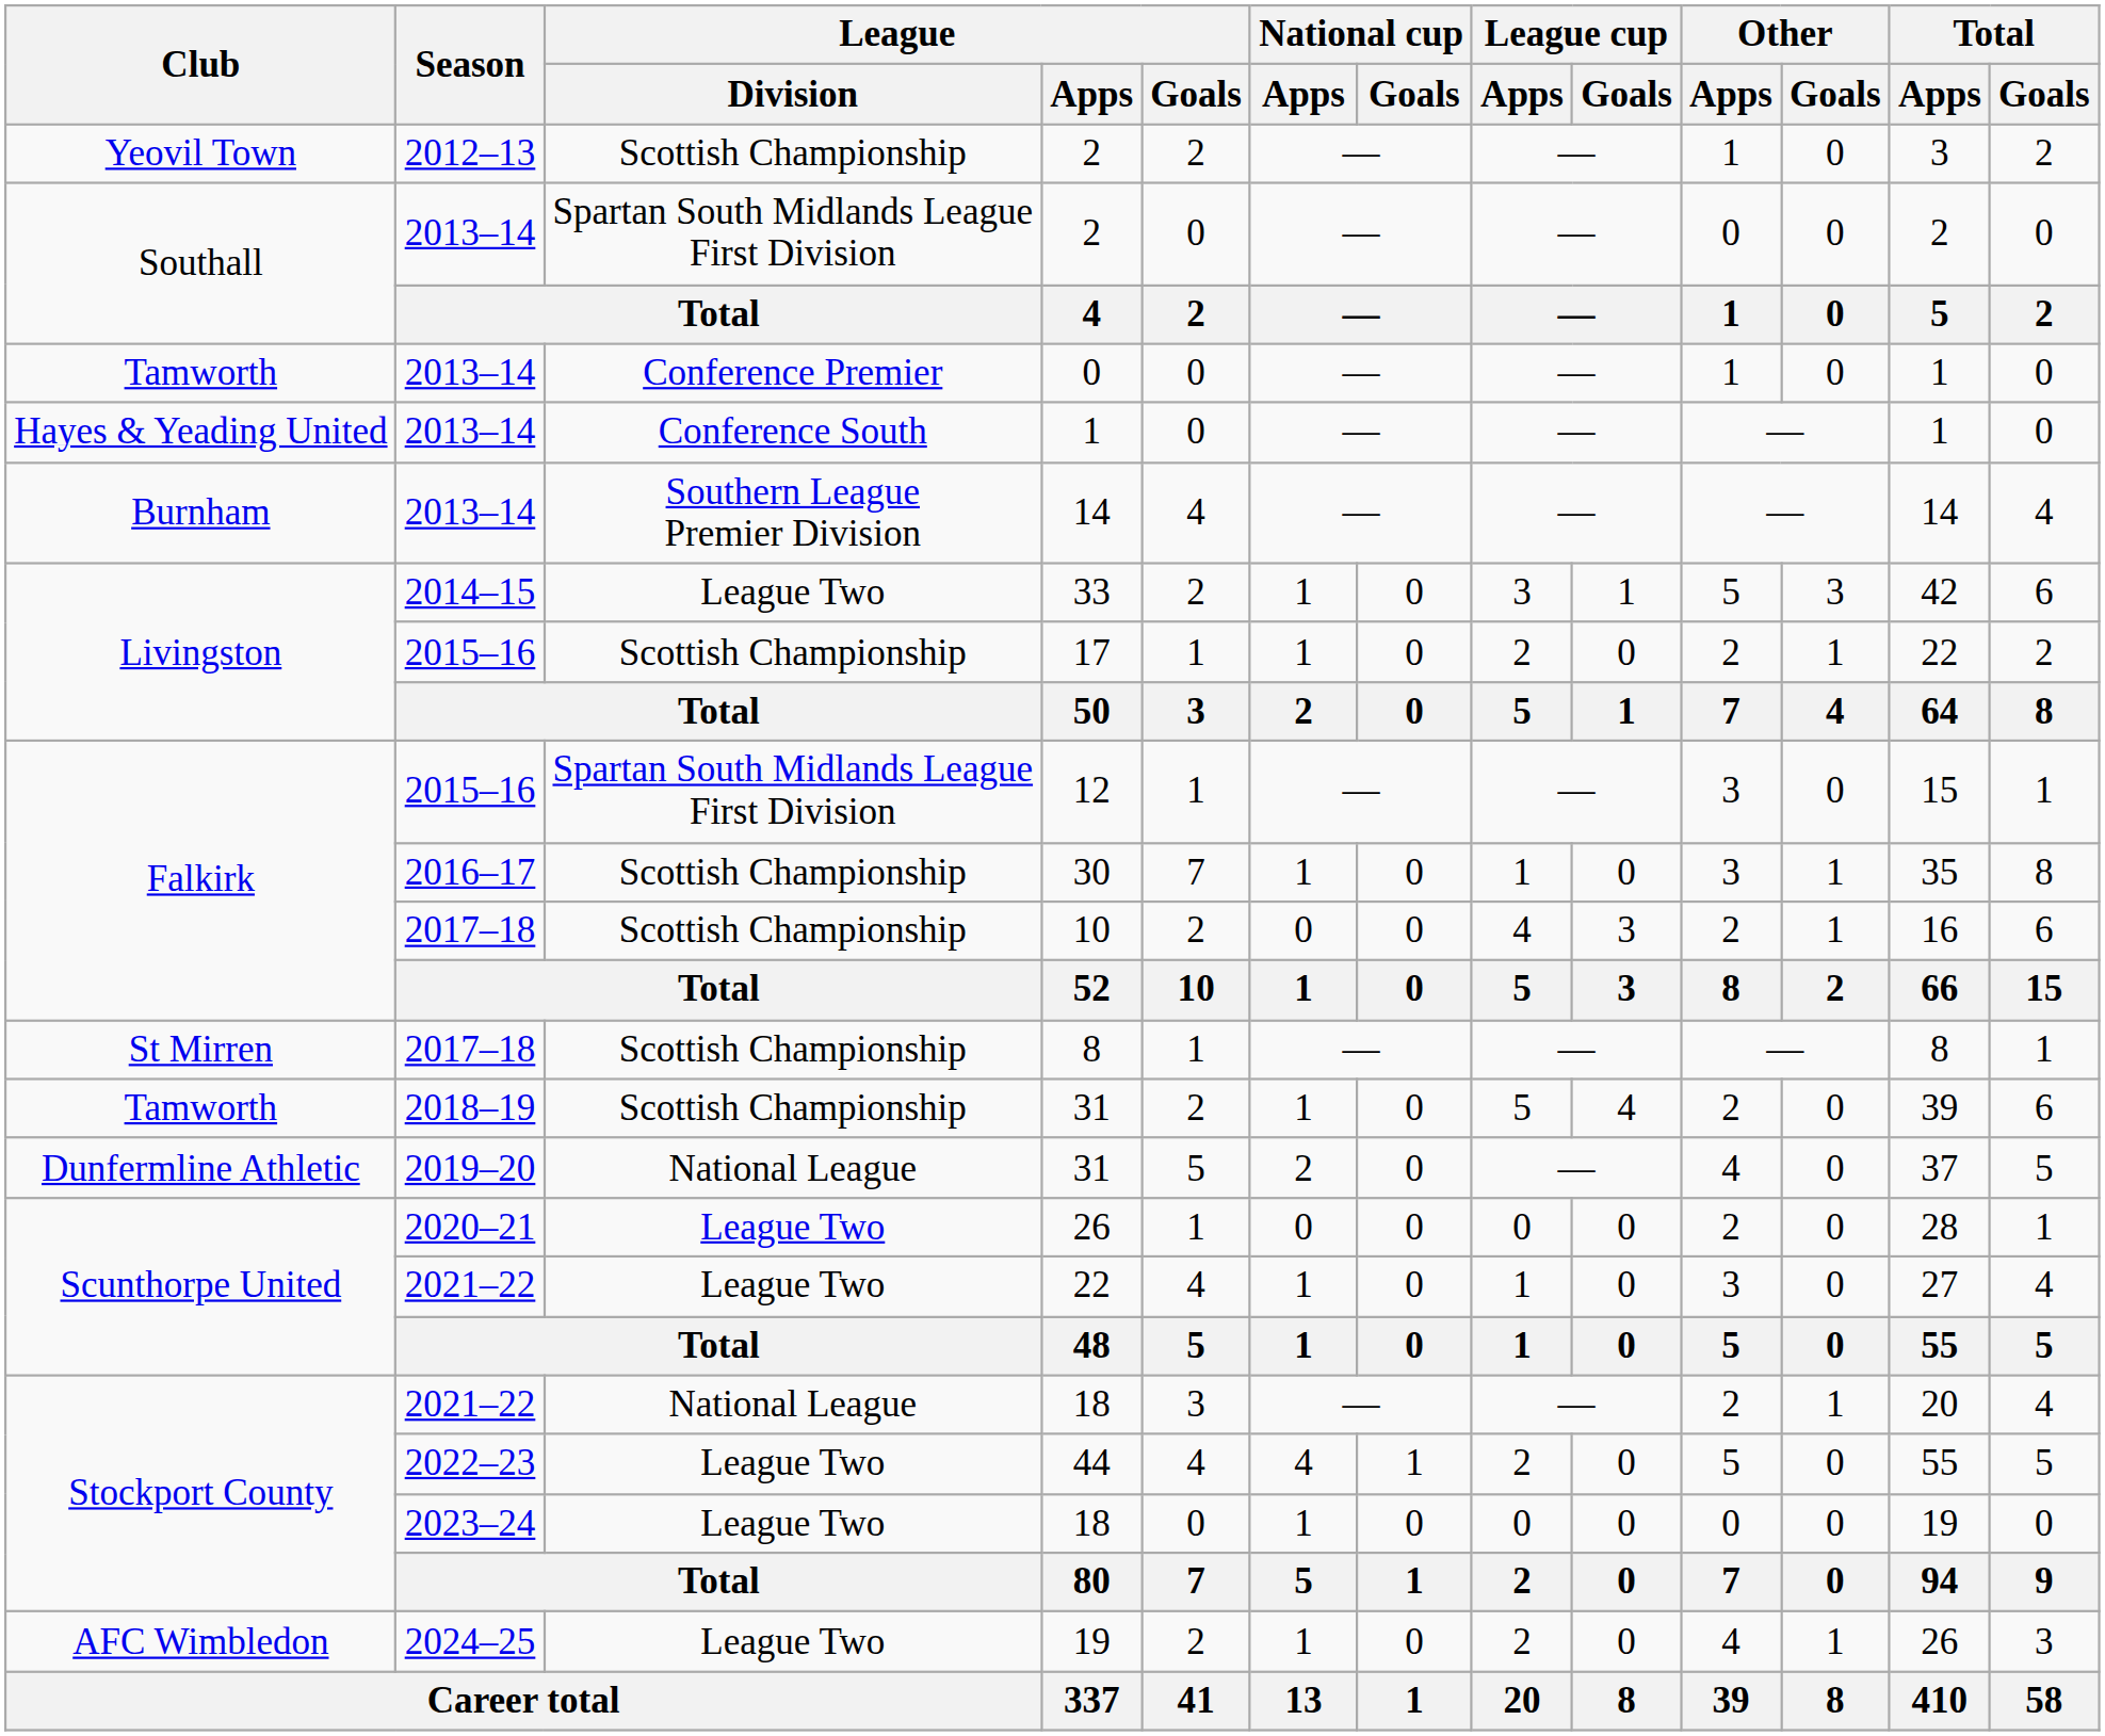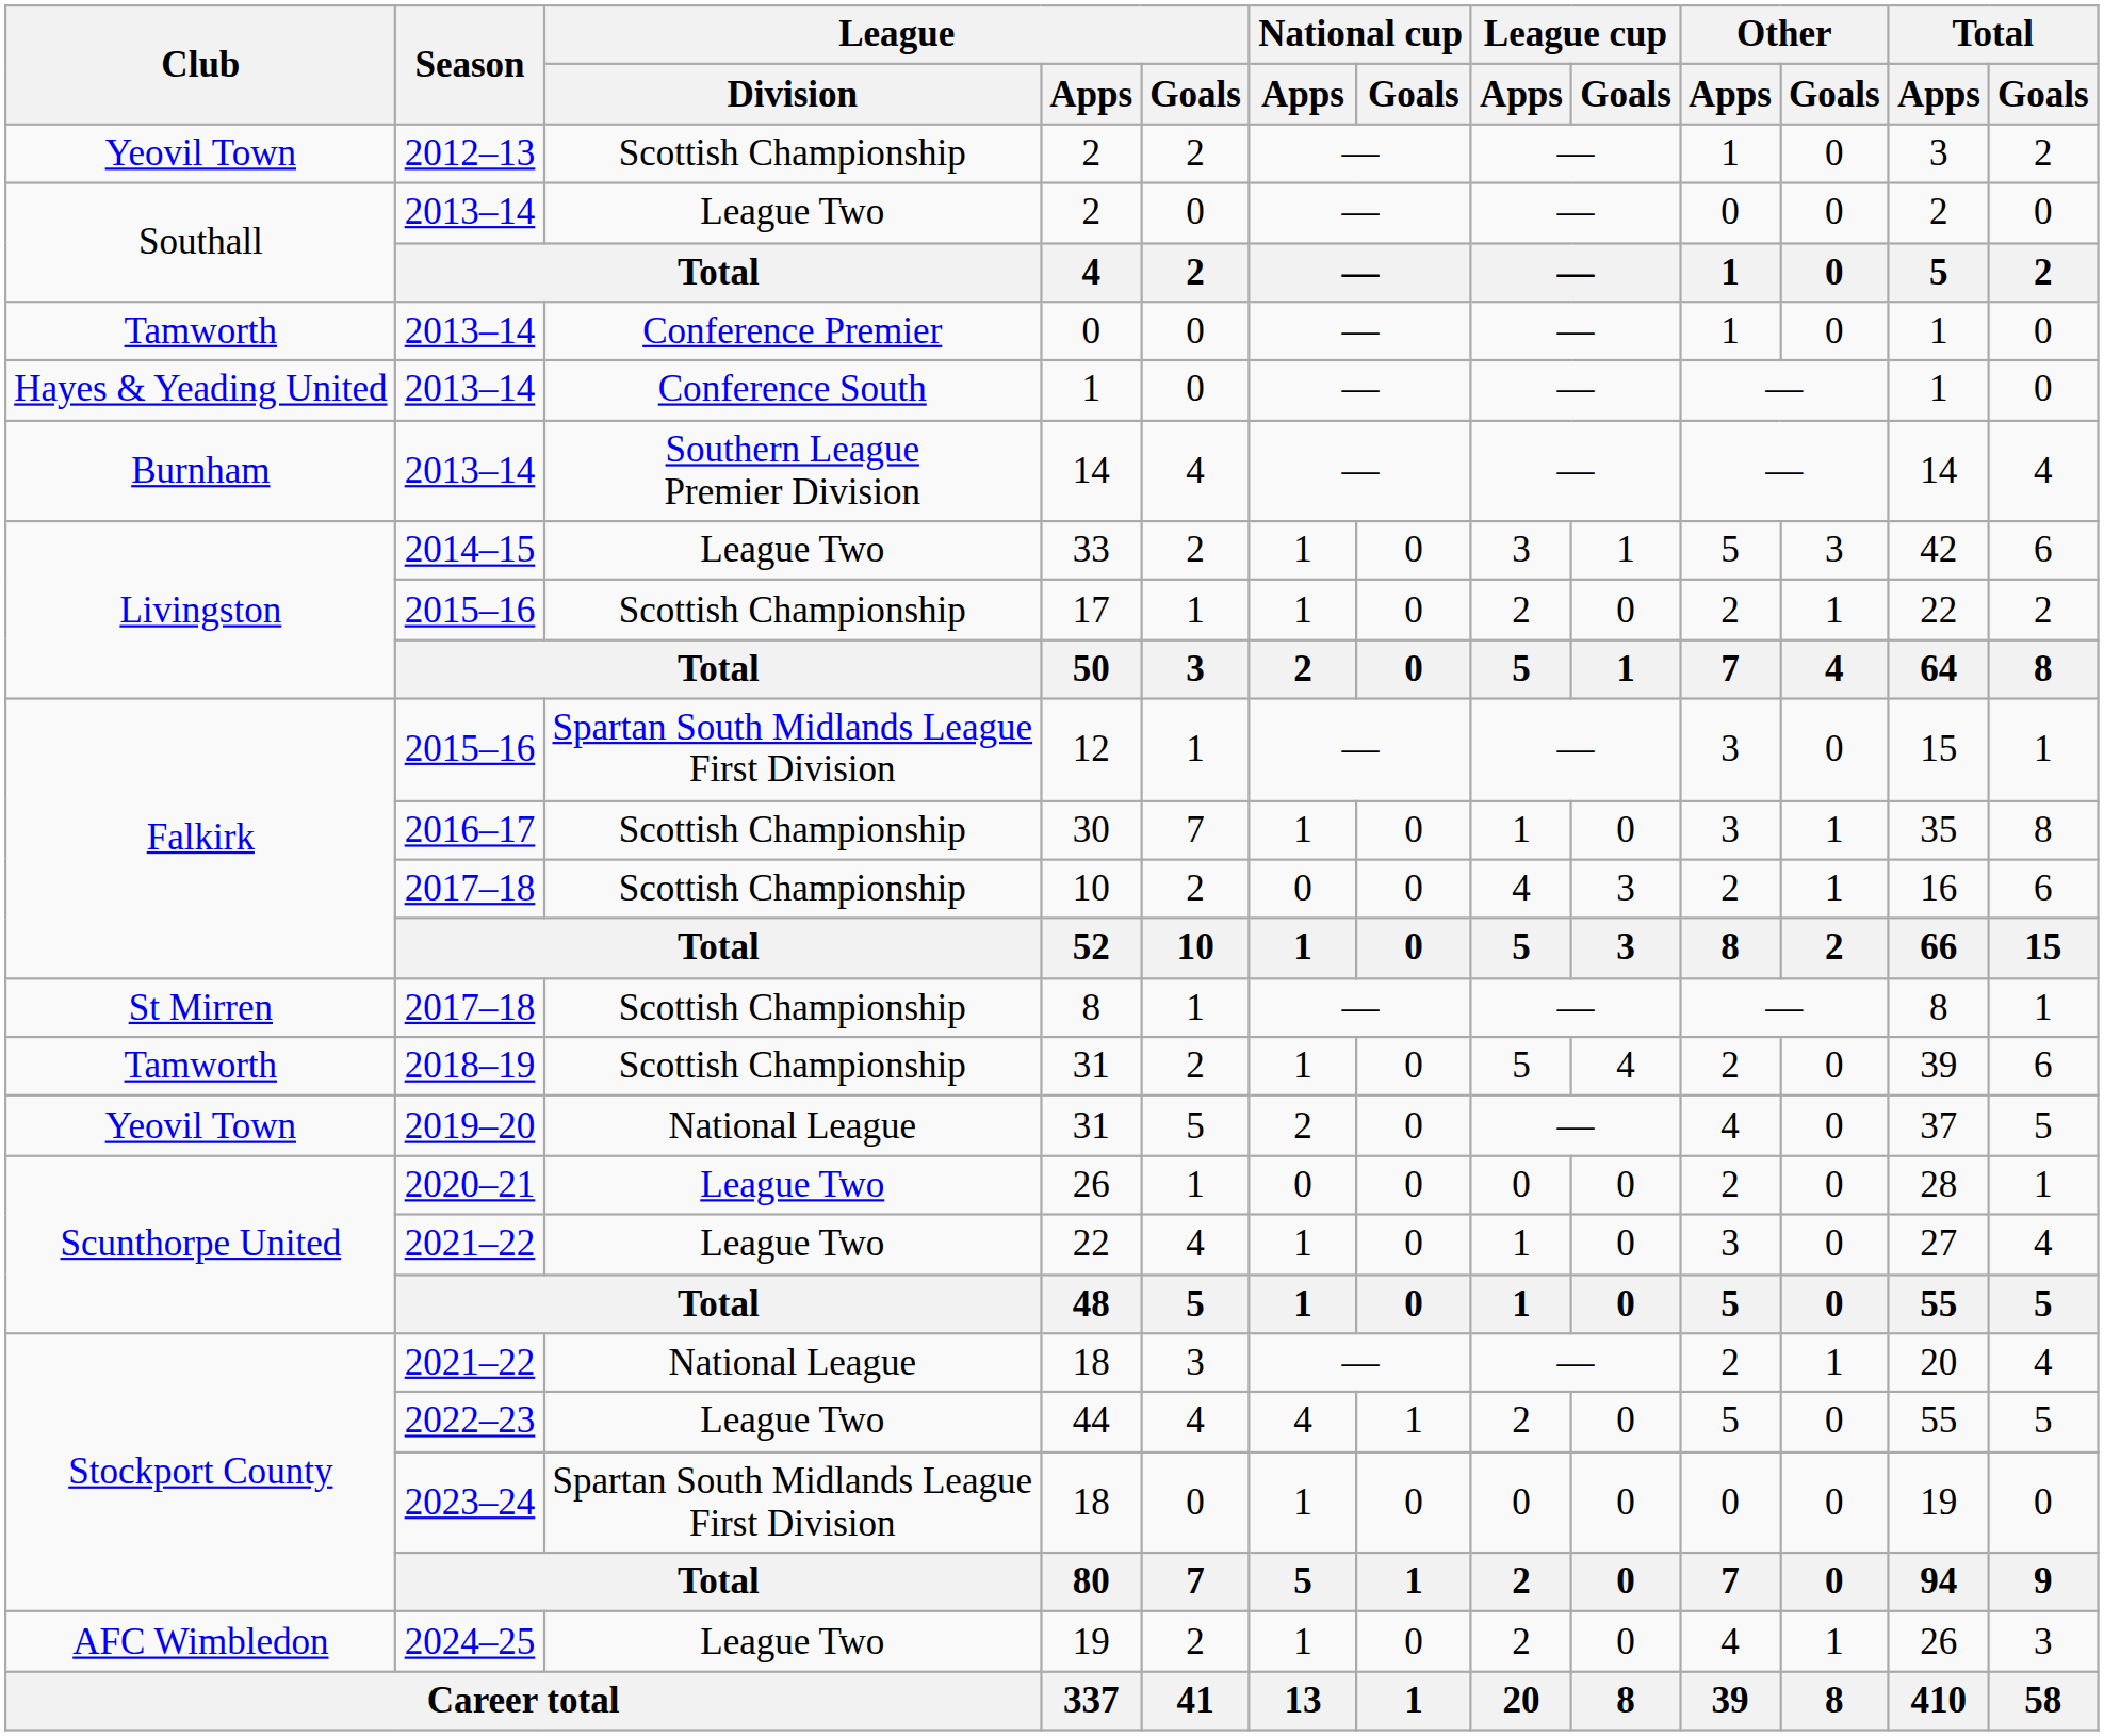2013–14 / 2 | League / Division: Spartan South Midlands League First Division -> League Two
2019–20 / 31 | Club: Dunfermline Athletic -> Yeovil Town
2023–24 / 18 | League / Division: League Two -> Spartan South Midlands League First Division
